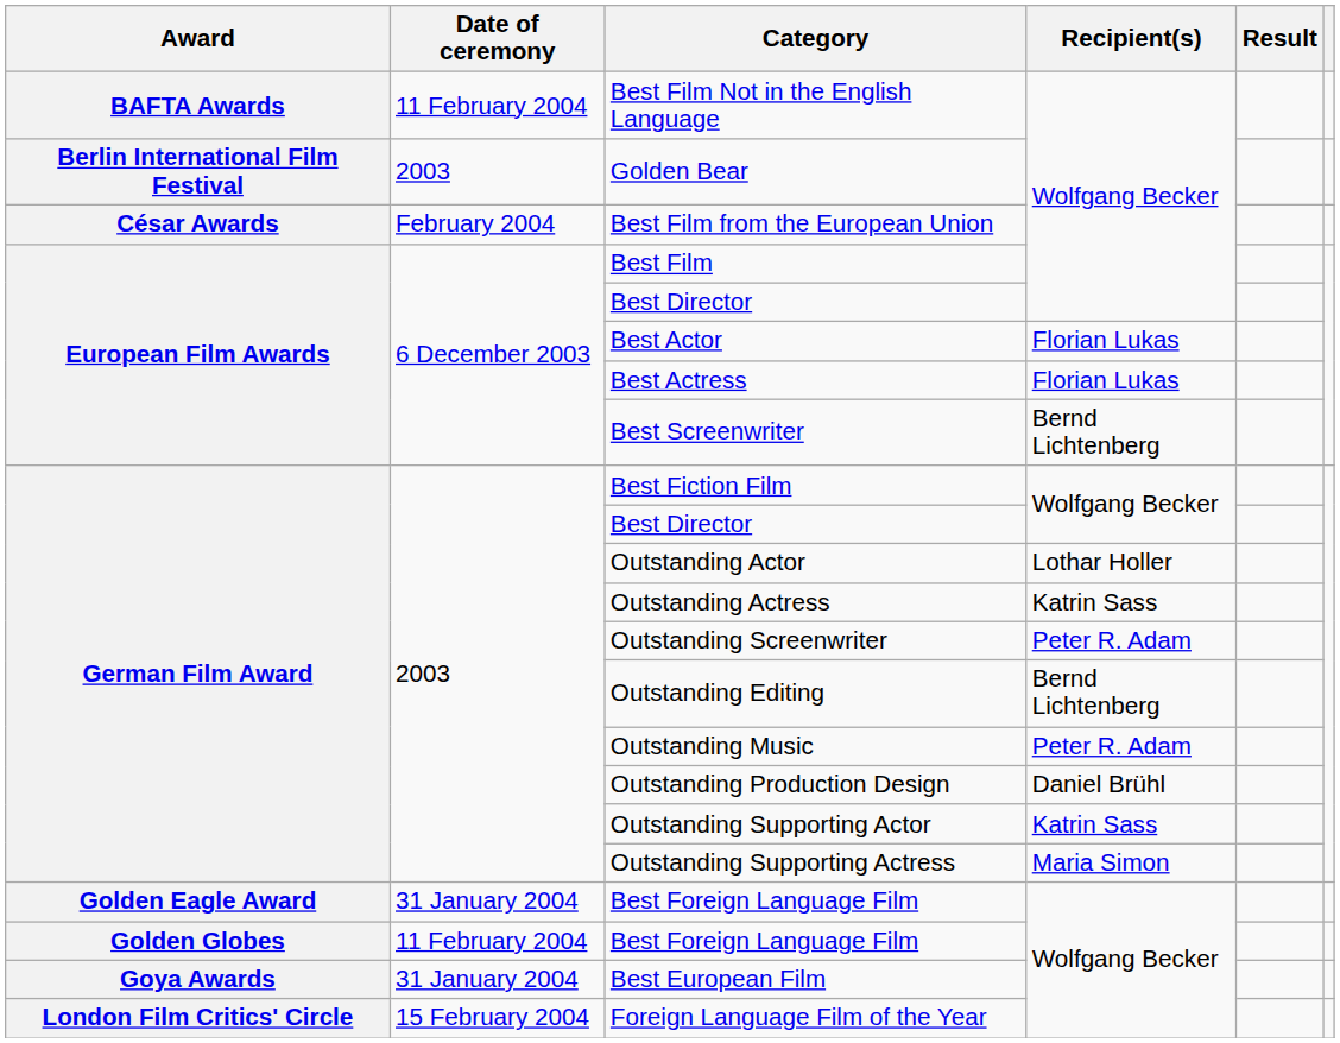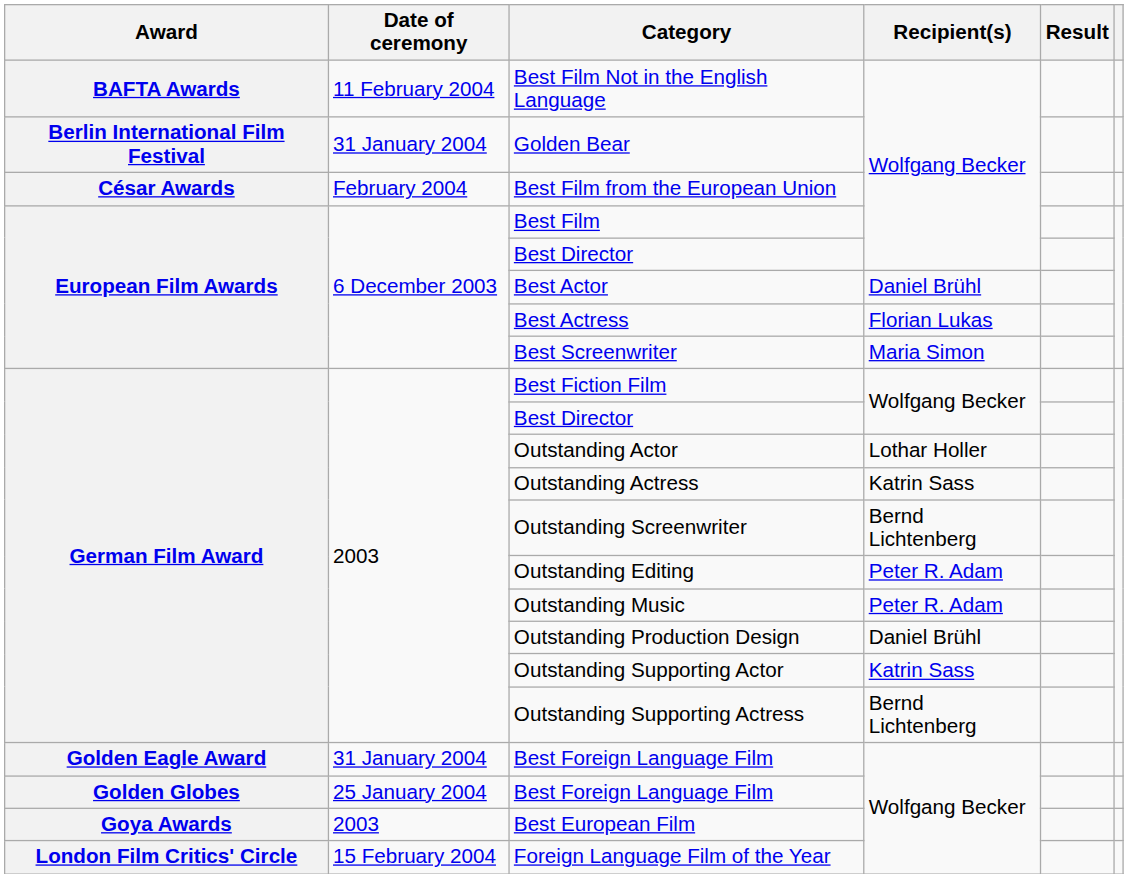Golden Bear | Date of ceremony: 2003 -> 31 January 2004
Best Actor | Recipient(s): Florian Lukas -> Daniel Brühl
Best Screenwriter | Recipient(s): Bernd Lichtenberg -> Maria Simon
Outstanding Screenwriter | Recipient(s): Peter R. Adam -> Bernd Lichtenberg
Outstanding Editing | Recipient(s): Bernd Lichtenberg -> Peter R. Adam
Outstanding Supporting Actress | Recipient(s): Maria Simon -> Bernd Lichtenberg
Golden Globes / Best Foreign Language Film | Date of ceremony: 11 February 2004 -> 25 January 2004
Best European Film | Date of ceremony: 31 January 2004 -> 2003
